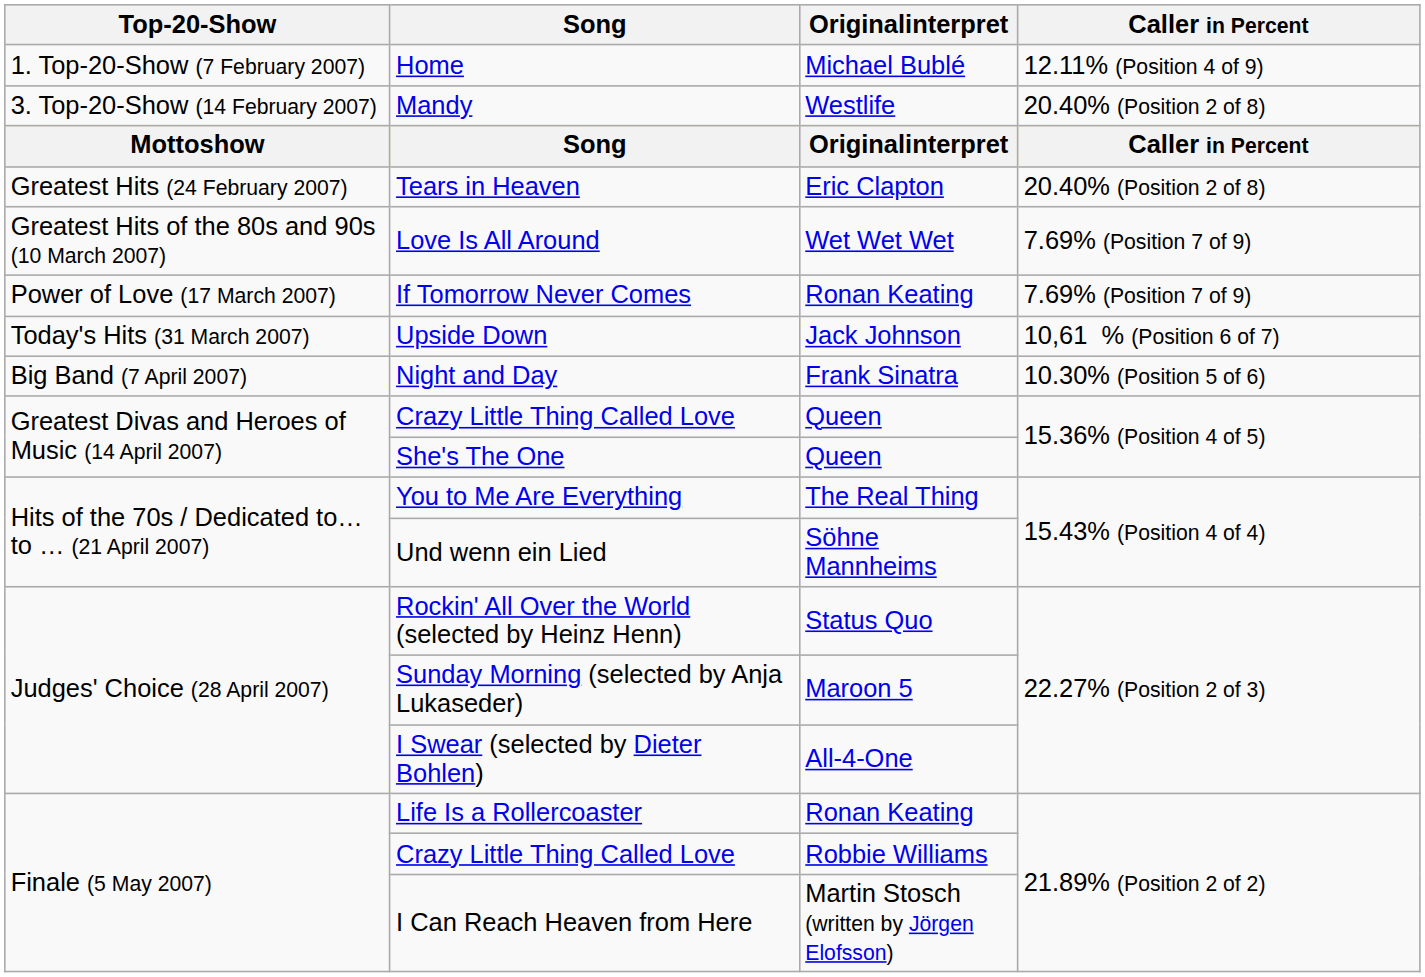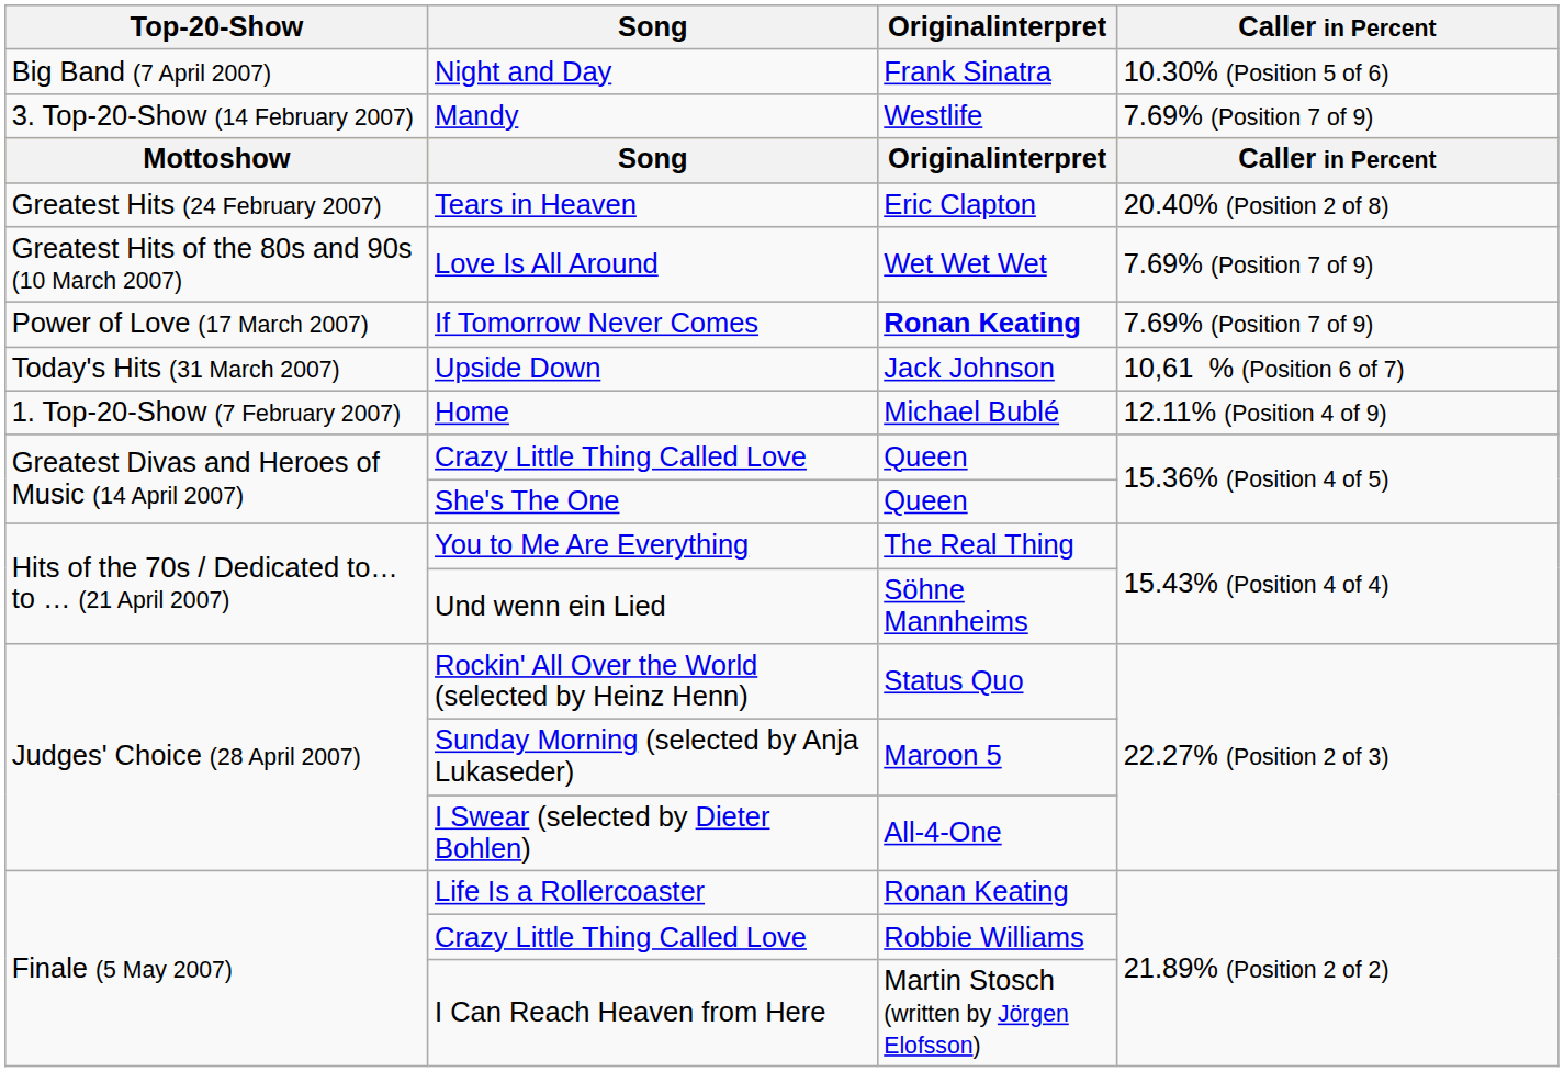rows swapped: Home <-> Night and Day
Mandy | Caller in Percent: 20.40% (Position 2 of 8) -> 7.69% (Position 7 of 9)
If Tomorrow Never Comes | Originalinterpret: normal -> bold
